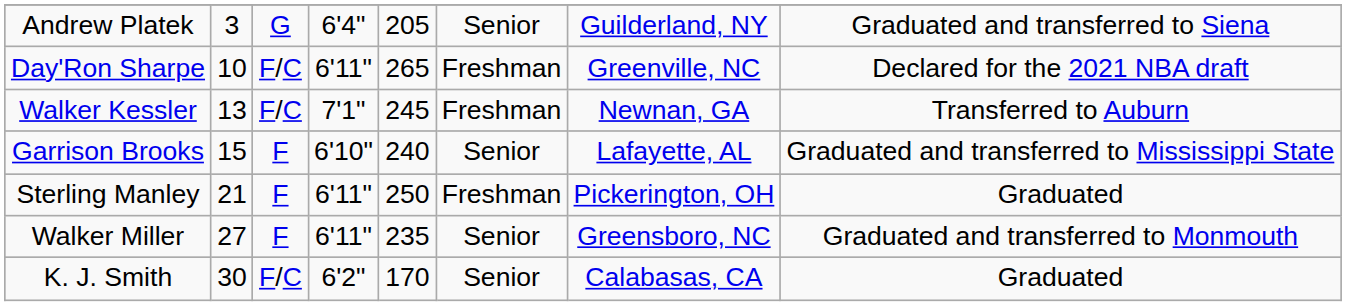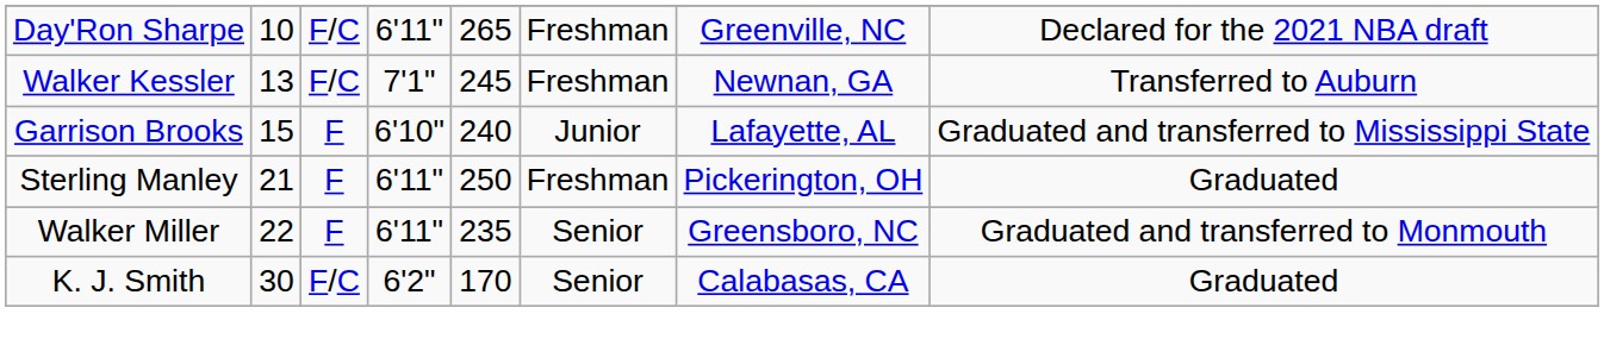- row: Andrew Platek | 3 | G | 6'4" | 205 | Senior | Guilderland, NY | Graduated and transferred to Siena
Garrison Brooks | column 6: Senior -> Junior
Walker Miller | column 2: 27 -> 22
